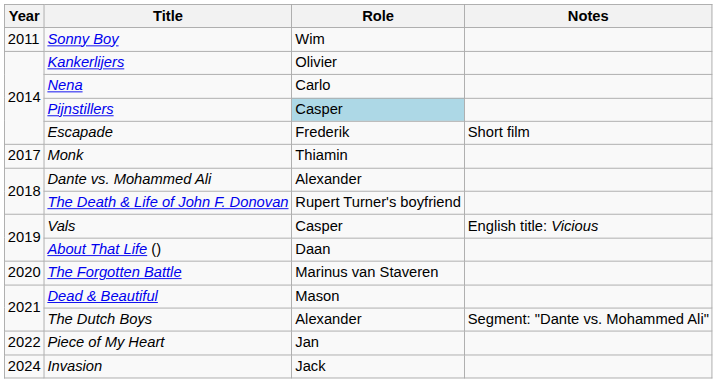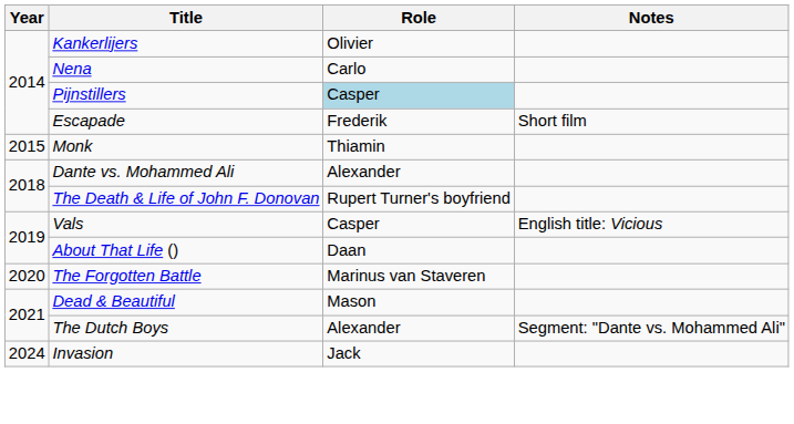- row: 2011 | Sonny Boy | Wim
Monk | Year: 2017 -> 2015
- row: 2022 | Piece of My Heart | Jan
